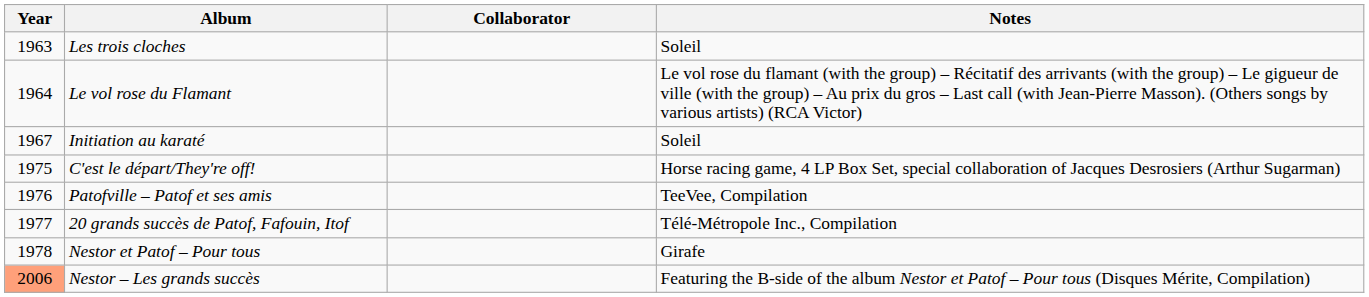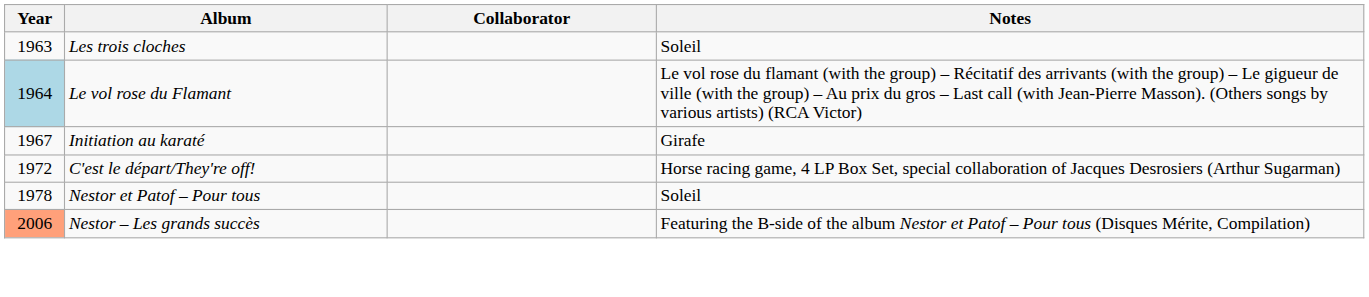Le vol rose du Flamant | Year: no background -> lightblue background
Initiation au karaté | Notes: Soleil -> Girafe
C'est le départ/They're off! | Year: 1975 -> 1972
- row: 1976 | Patofville – Patof et ses amis | TeeVee, Compilation
- row: 1977 | 20 grands succès de Patof, Fafouin, Itof | Télé-Métropole Inc., Compilation
Nestor et Patof – Pour tous | Notes: Girafe -> Soleil
